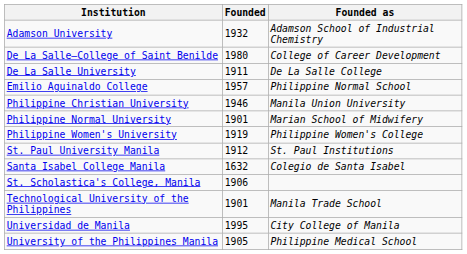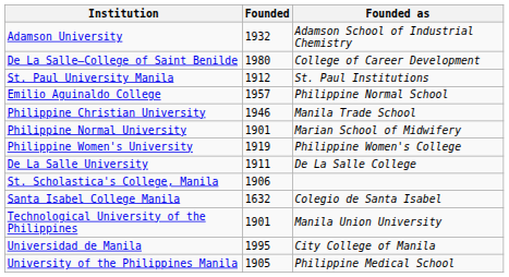rows swapped: De La Salle University <-> St. Paul University Manila
Philippine Christian University | Founded as: Manila Union University -> Manila Trade School
rows swapped: Santa Isabel College Manila <-> St. Scholastica's College, Manila
Technological University of the Philippines | Founded as: Manila Trade School -> Manila Union University
